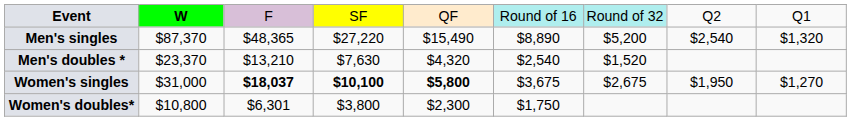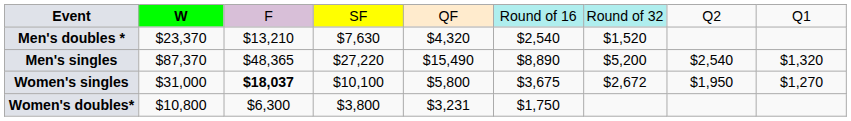rows swapped: Men's singles <-> Men's doubles *
Women's singles | column 4: bold -> normal
Women's singles | column 5: bold -> normal
Women's singles | column 7: $2,675 -> $2,672
Women's doubles* | column 3: $6,301 -> $6,300
Women's doubles* | column 5: $2,300 -> $3,231
